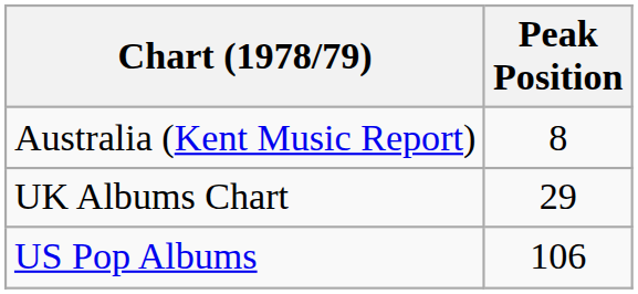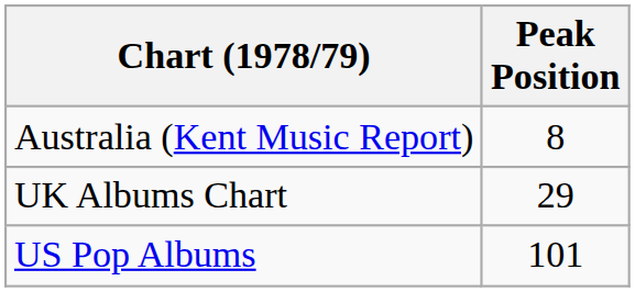US Pop Albums | Peak Position: 106 -> 101
